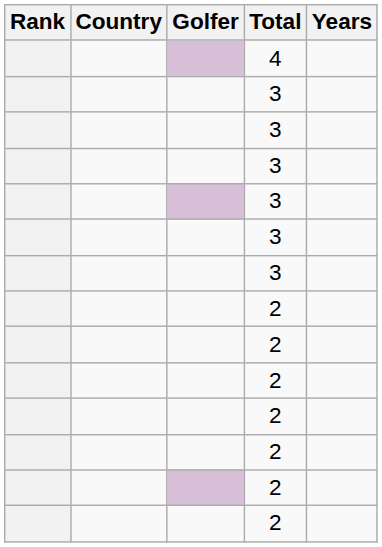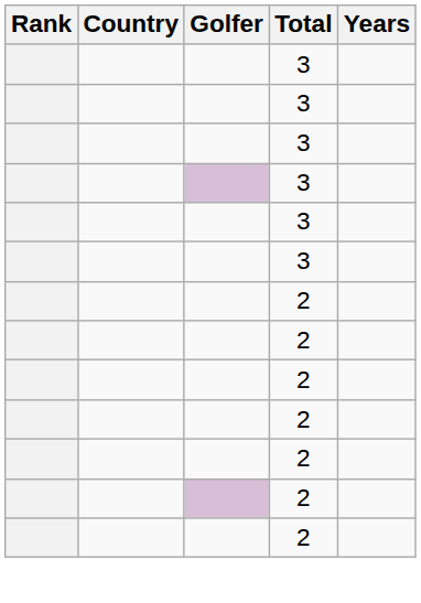- row: 4
